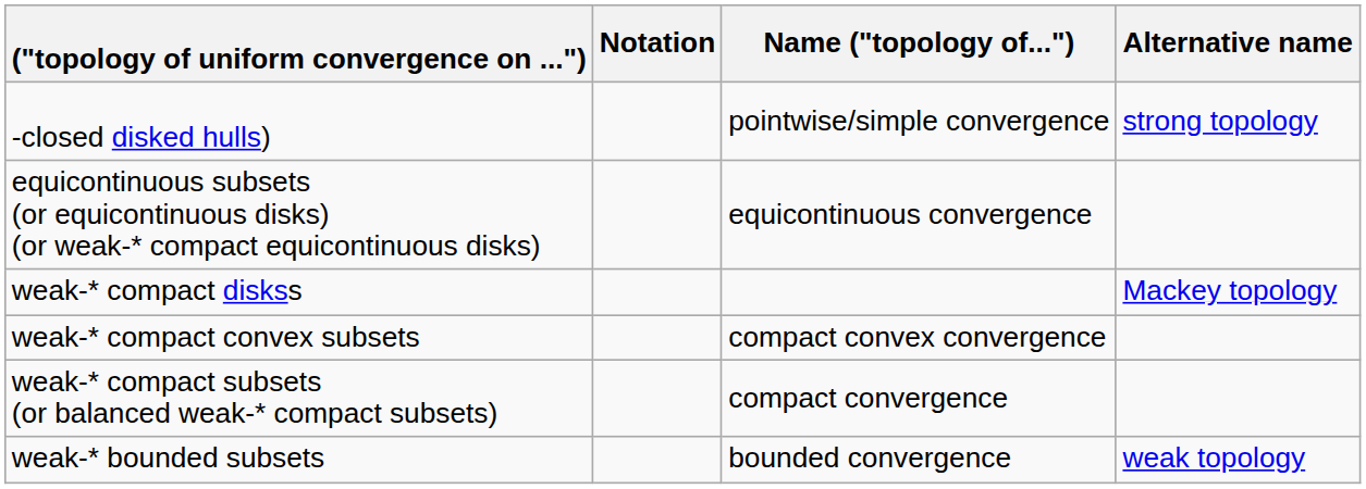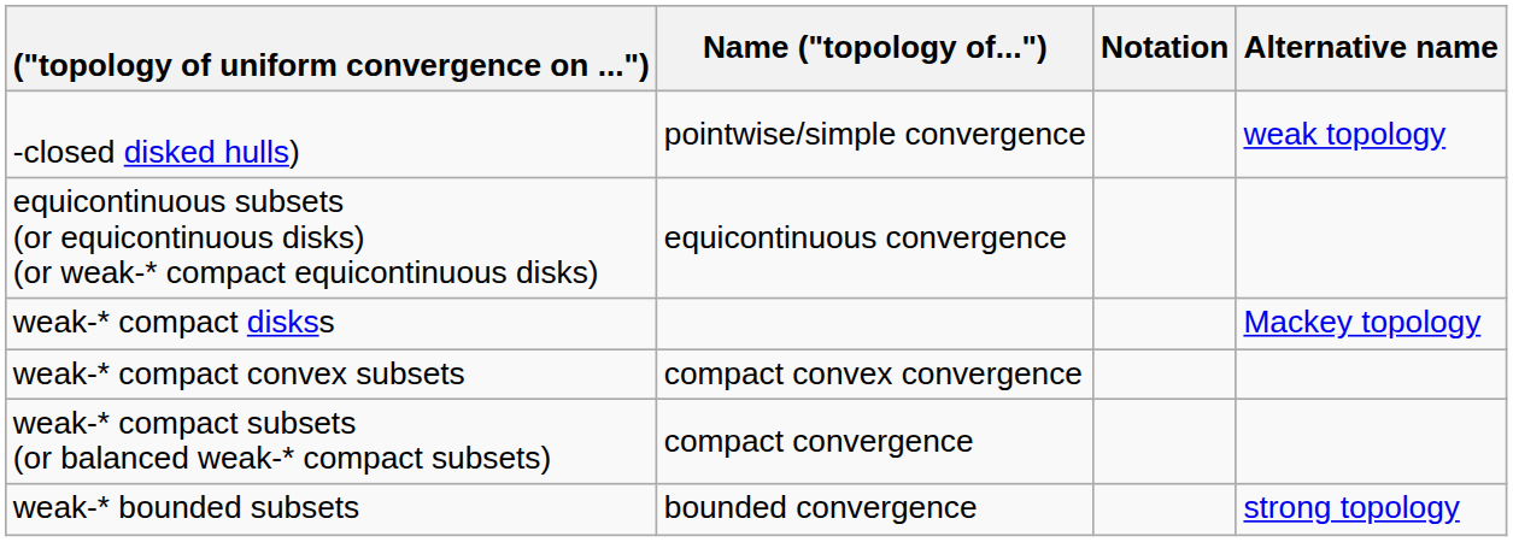columns swapped: Notation <-> Name ("topology of...")
-closed disked hulls) | Alternative name: strong topology -> weak topology
weak-* bounded subsets | Alternative name: weak topology -> strong topology
